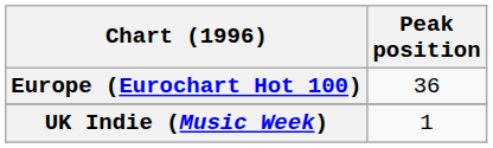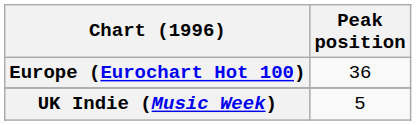UK Indie (Music Week) | Peak position: 1 -> 5
